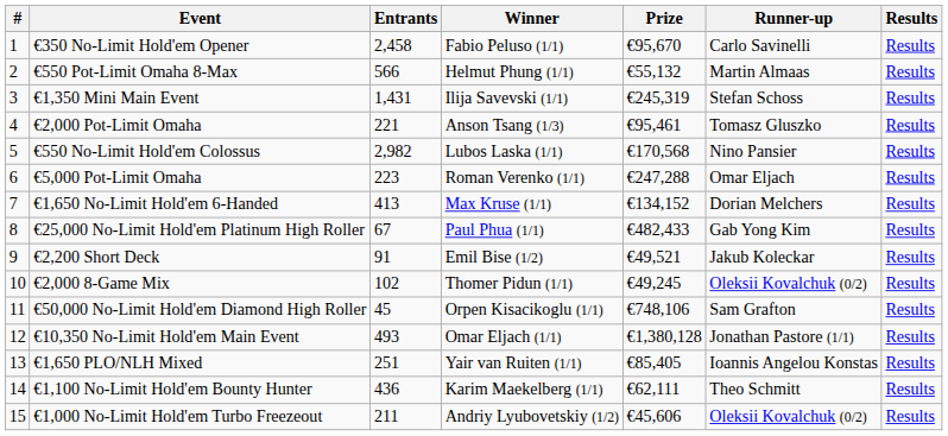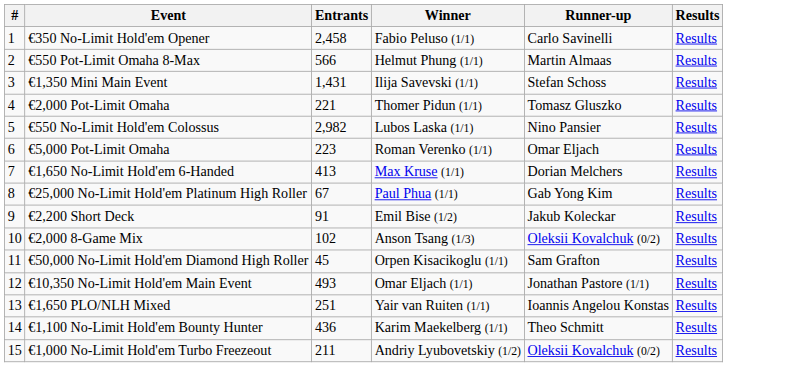- column: Prize | €95,670 | €55,132 | €245,319 | €95,461 | €170,568 | €247,288 | €134,152 | €482,433 | €49,521 | €49,245 | €748,106 | €1,380,128 | €85,405 | €62,111 | €45,606
€2,000 Pot-Limit Omaha | Winner: Anson Tsang (1/3) -> Thomer Pidun (1/1)
€2,000 8-Game Mix | Winner: Thomer Pidun (1/1) -> Anson Tsang (1/3)
